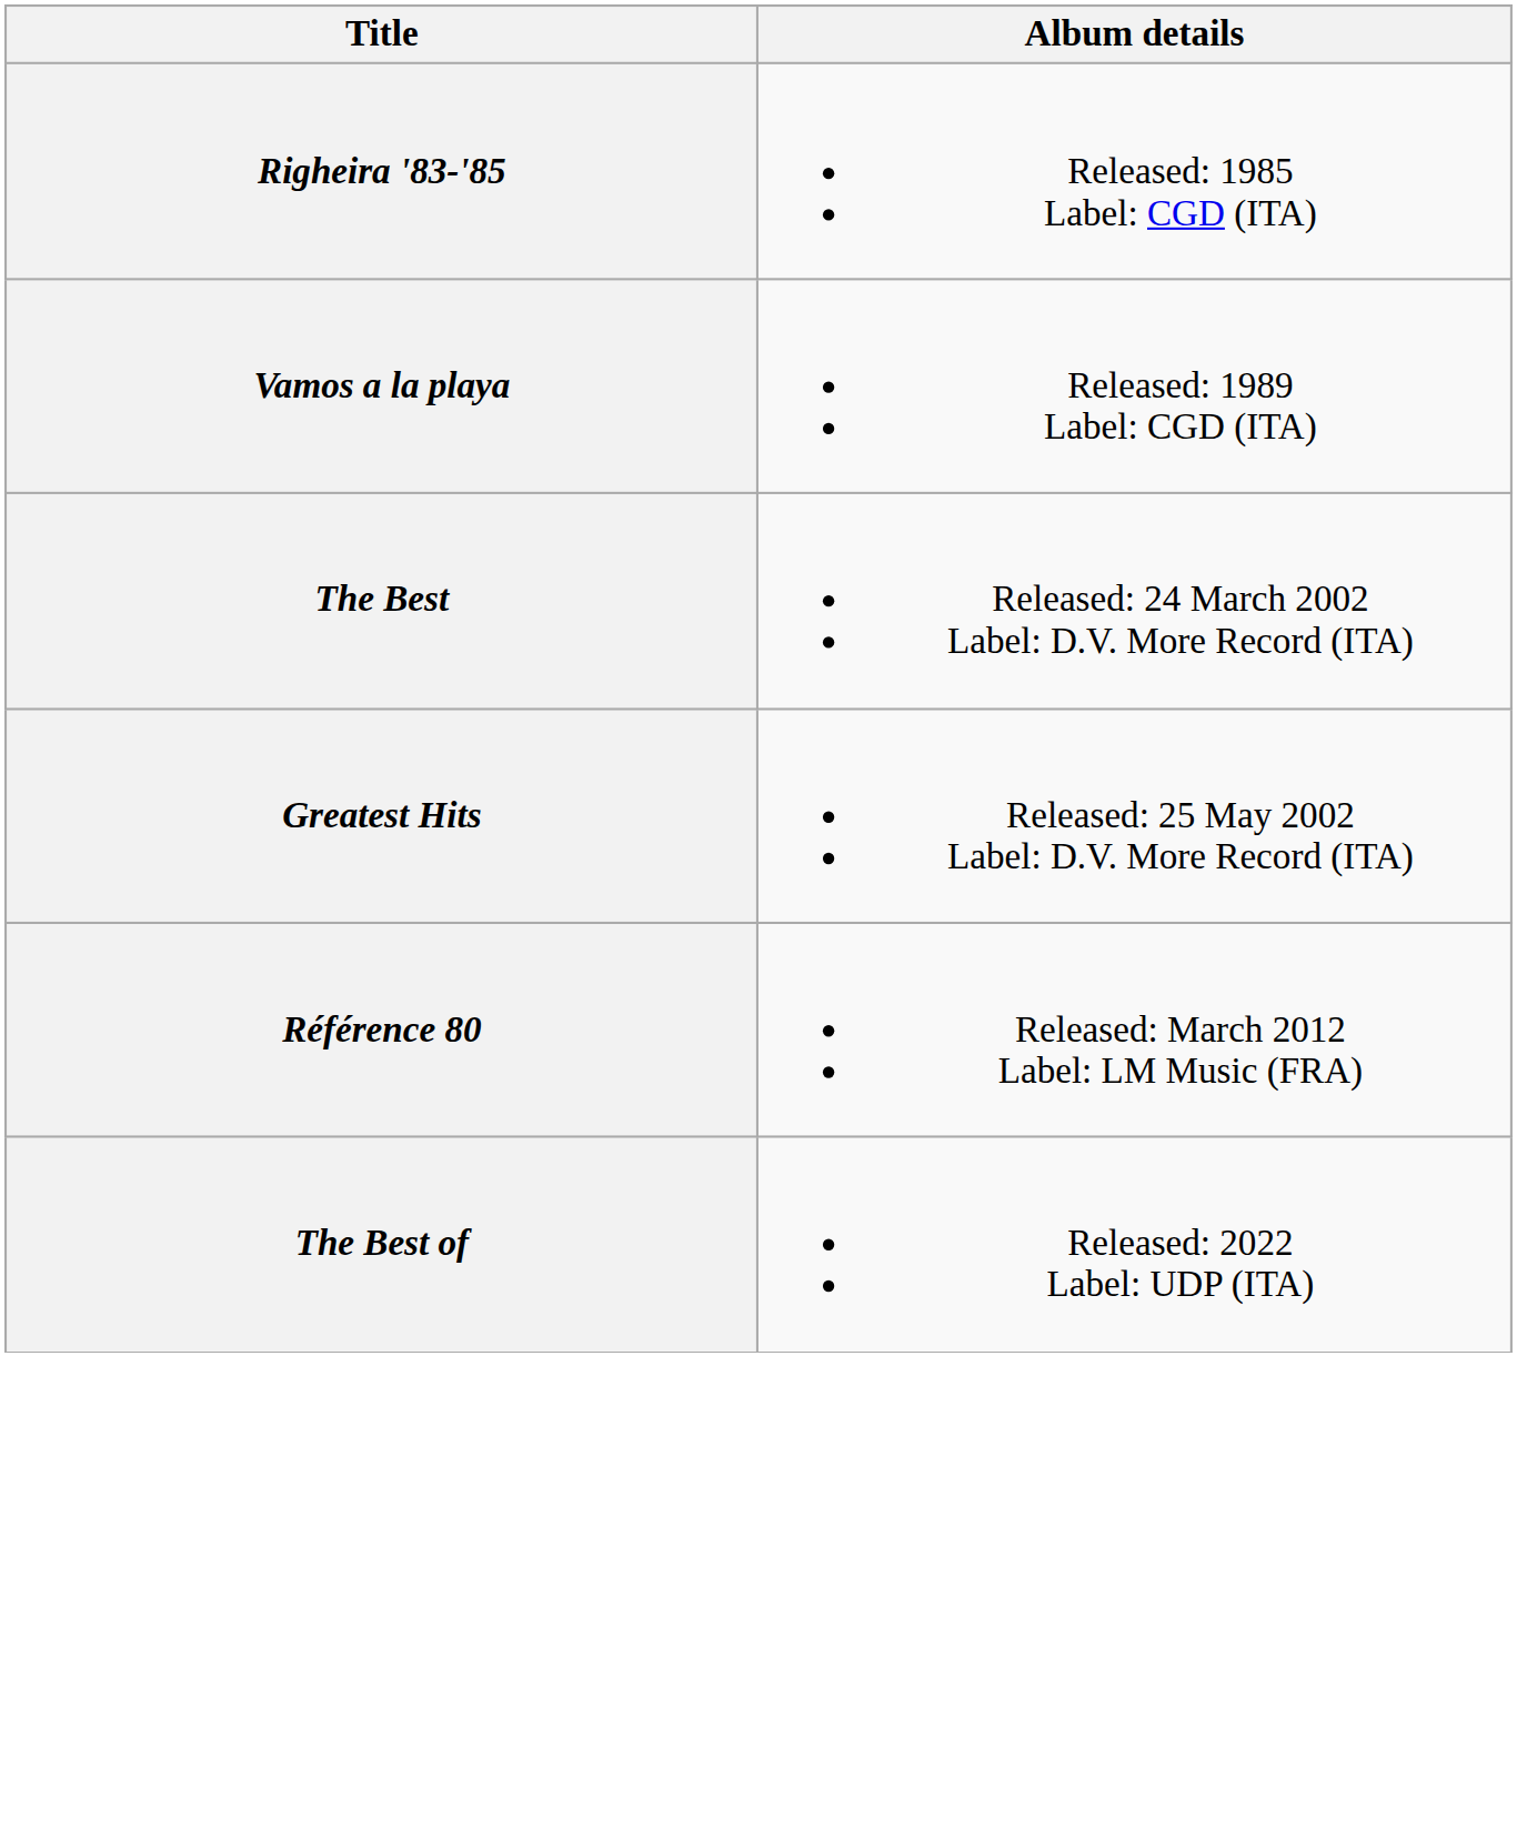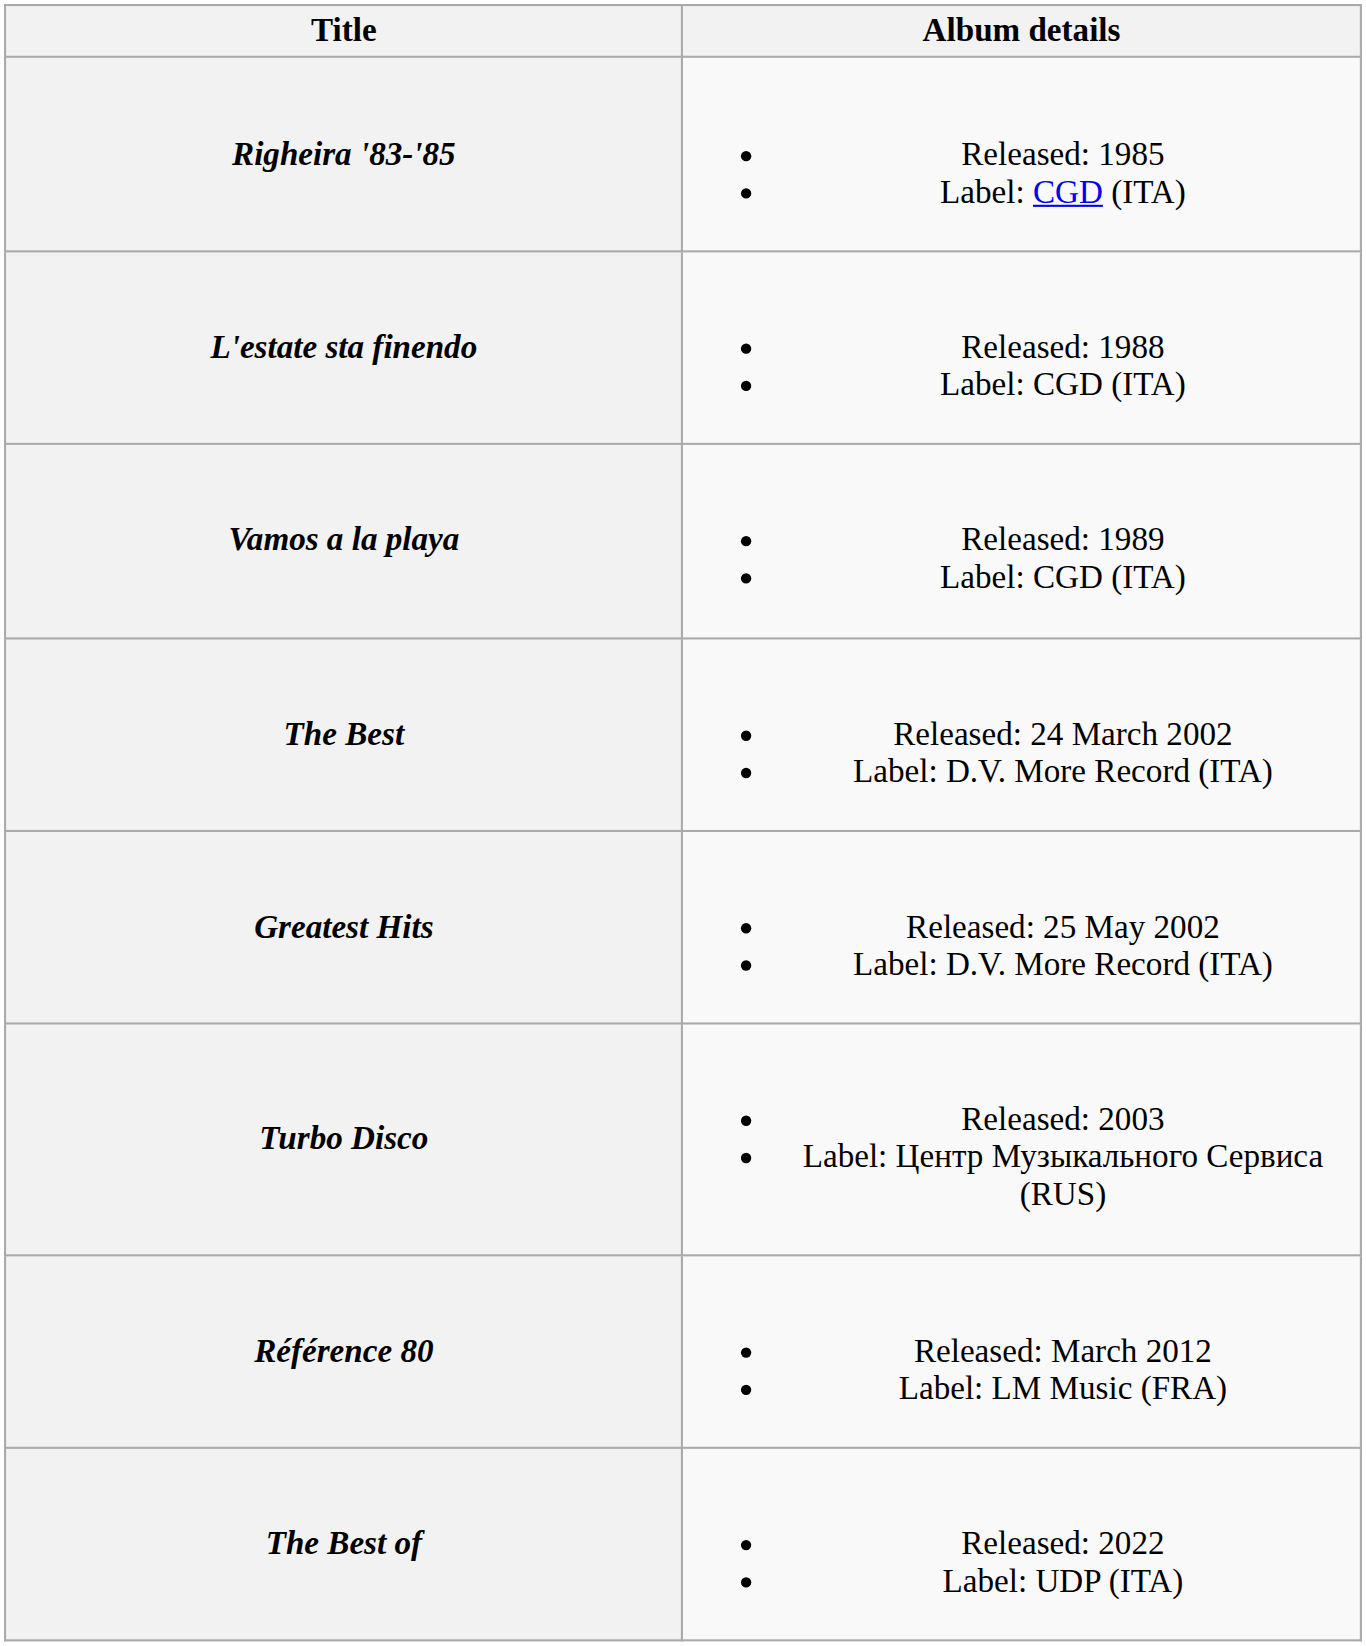+ row: L'estate sta finendo | Released: 1988 Label: CGD (ITA)
+ row: Turbo Disco | Released: 2003 Label: Центр Музыкального Сервиса (RUS)
